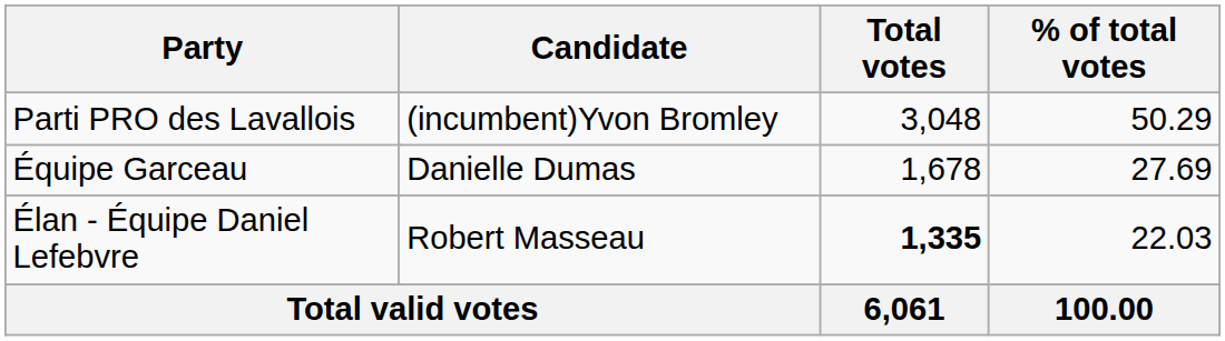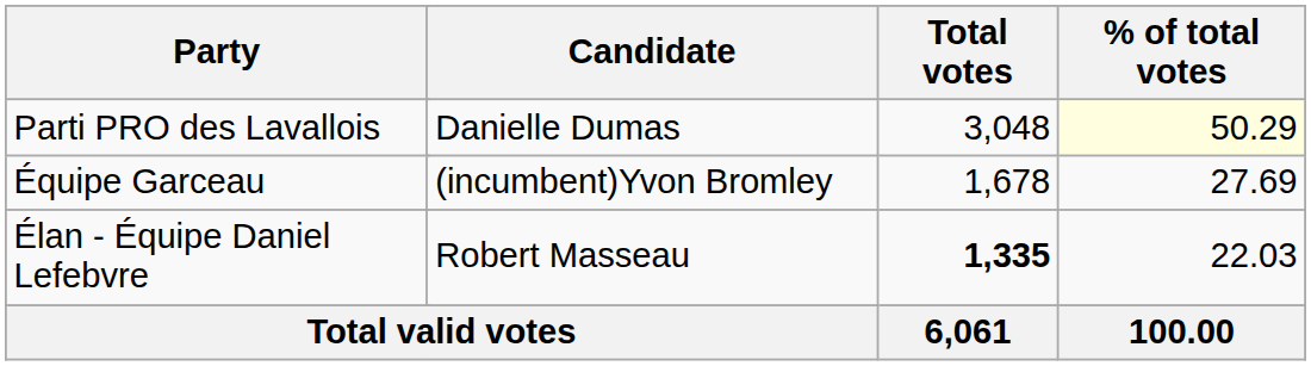Parti PRO des Lavallois | Candidate: (incumbent)Yvon Bromley -> Danielle Dumas
Parti PRO des Lavallois | % of total votes: no background -> lightyellow background
Équipe Garceau | Candidate: Danielle Dumas -> (incumbent)Yvon Bromley
